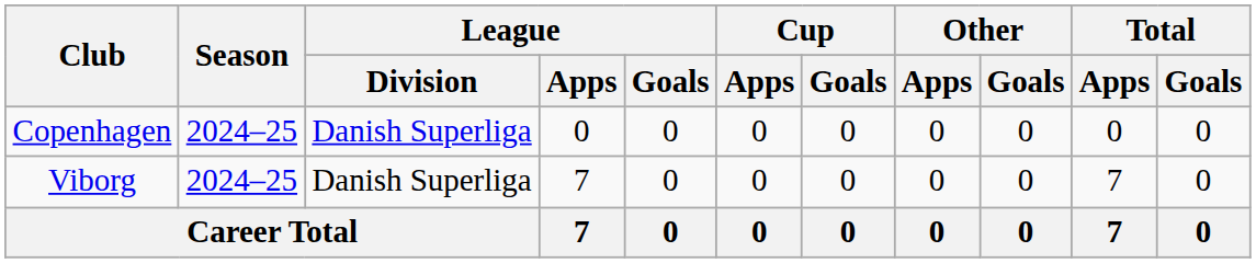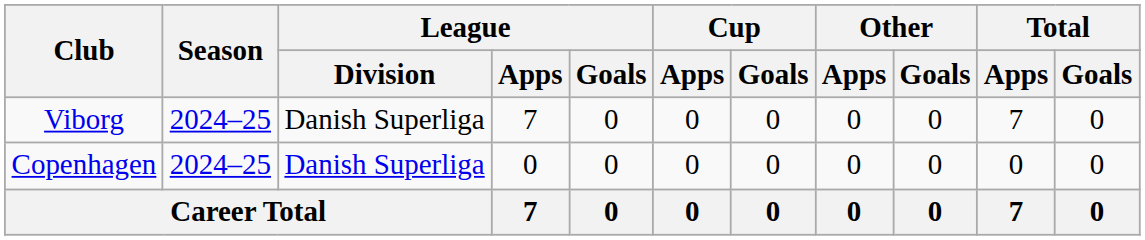rows swapped: Copenhagen <-> Viborg
